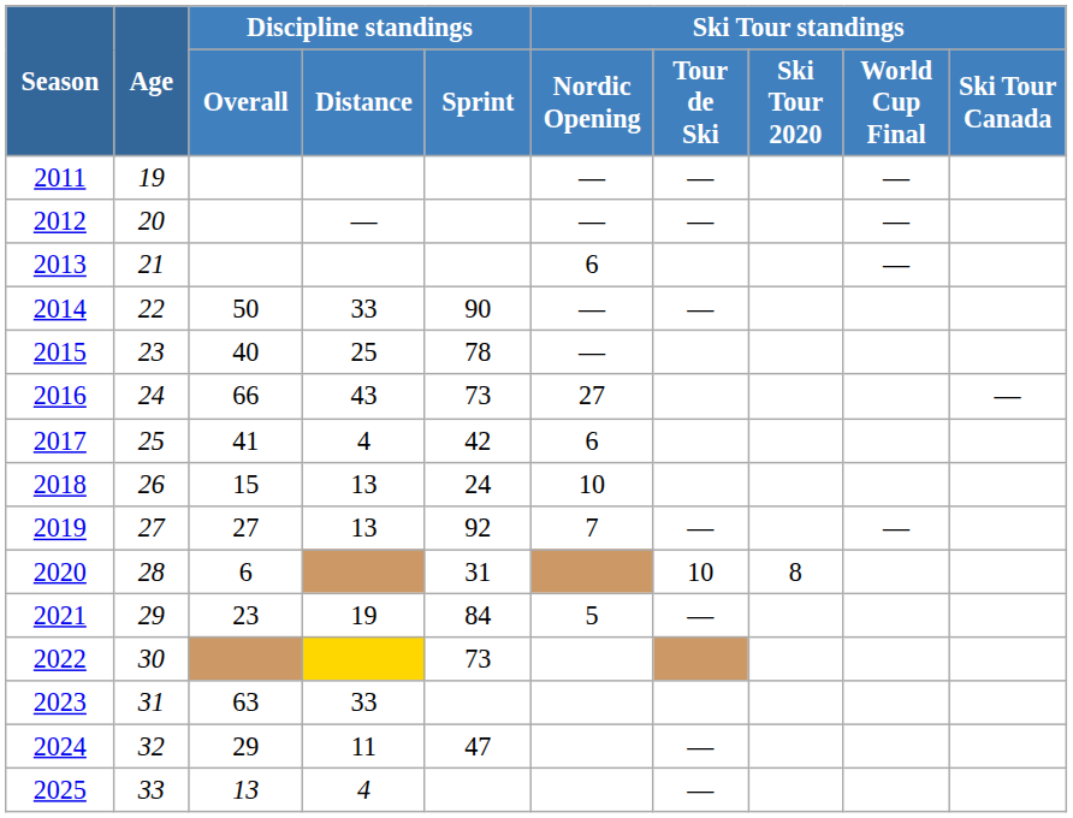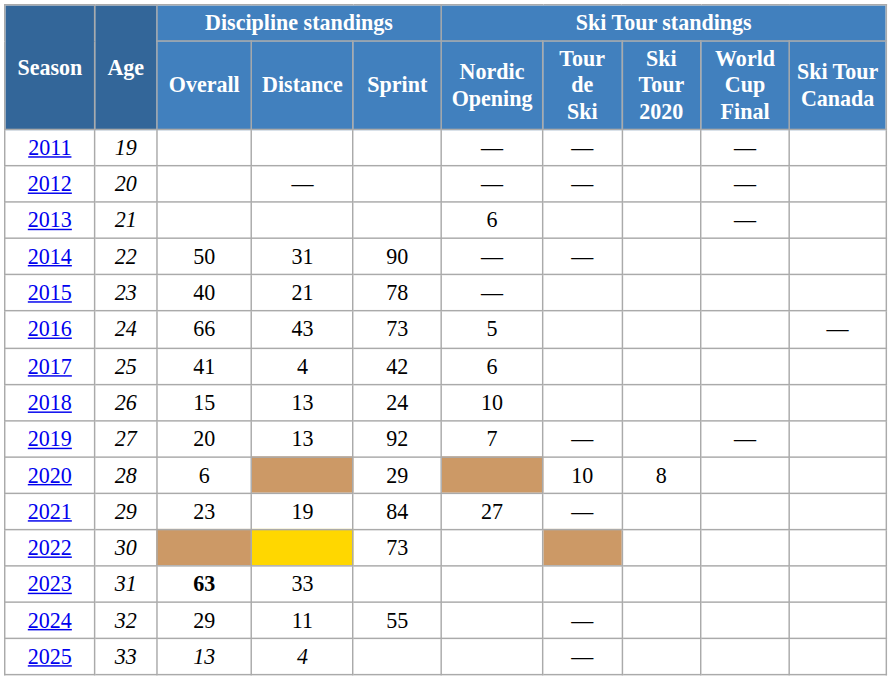2014 | Discipline standings / Distance: 33 -> 31
2015 | Discipline standings / Distance: 25 -> 21
2016 | Ski Tour standings / Nordic Opening: 27 -> 5
2019 | Discipline standings / Overall: 27 -> 20
2020 | Discipline standings / Sprint: 31 -> 29
2021 | Ski Tour standings / Nordic Opening: 5 -> 27
2023 | Discipline standings / Overall: normal -> bold
2024 | Discipline standings / Sprint: 47 -> 55
